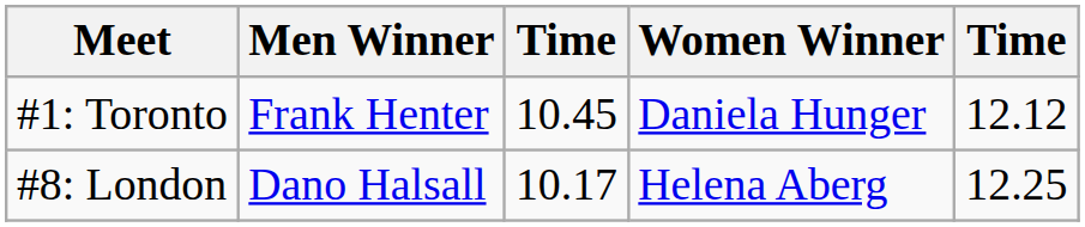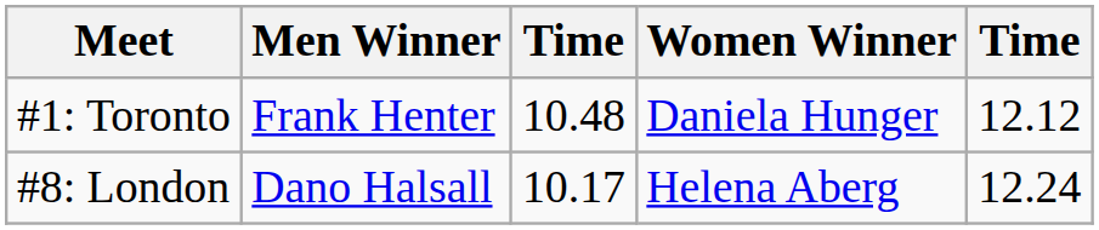#1: Toronto | column 3: 10.45 -> 10.48
#8: London | column 5: 12.25 -> 12.24
